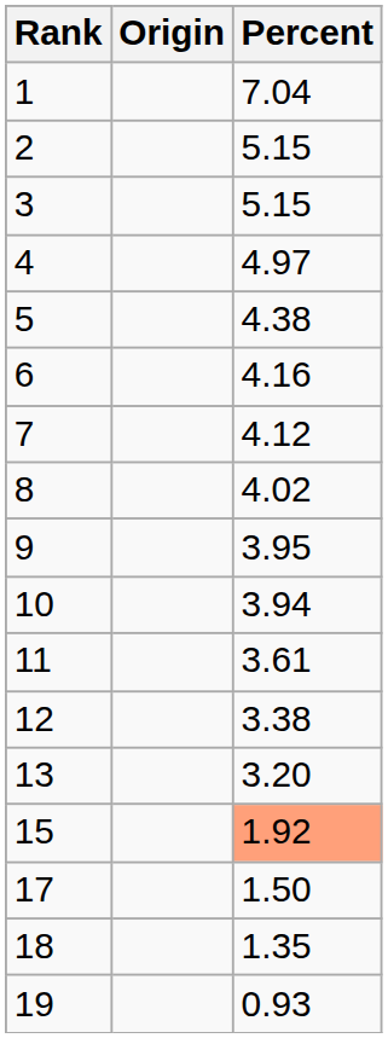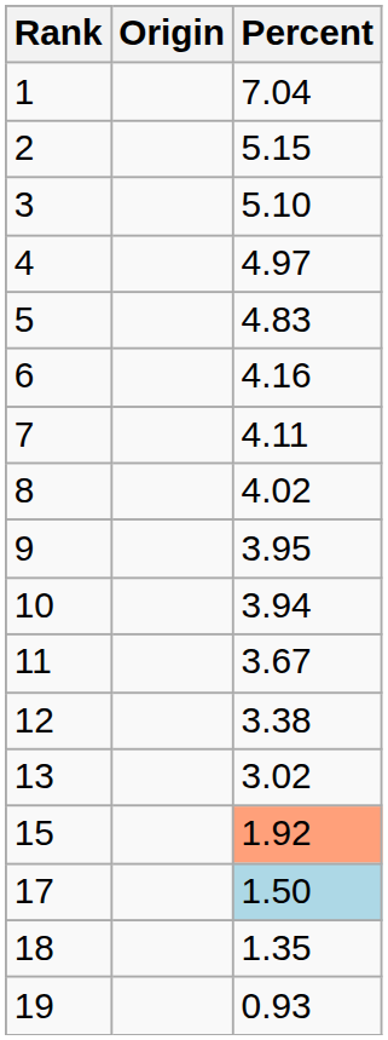3 | Percent: 5.15 -> 5.10
5 | Percent: 4.38 -> 4.83
7 | Percent: 4.12 -> 4.11
11 | Percent: 3.61 -> 3.67
13 | Percent: 3.20 -> 3.02
17 | Percent: no background -> lightblue background
